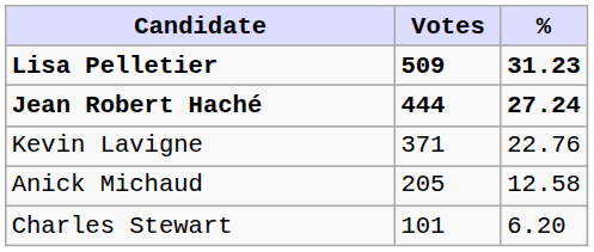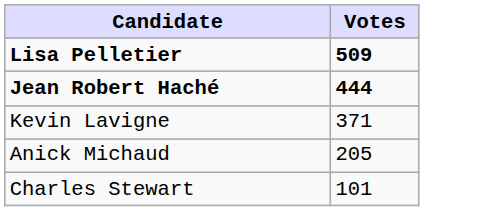- column: % | 31.23 | 27.24 | 22.76 | 12.58 | 6.20
